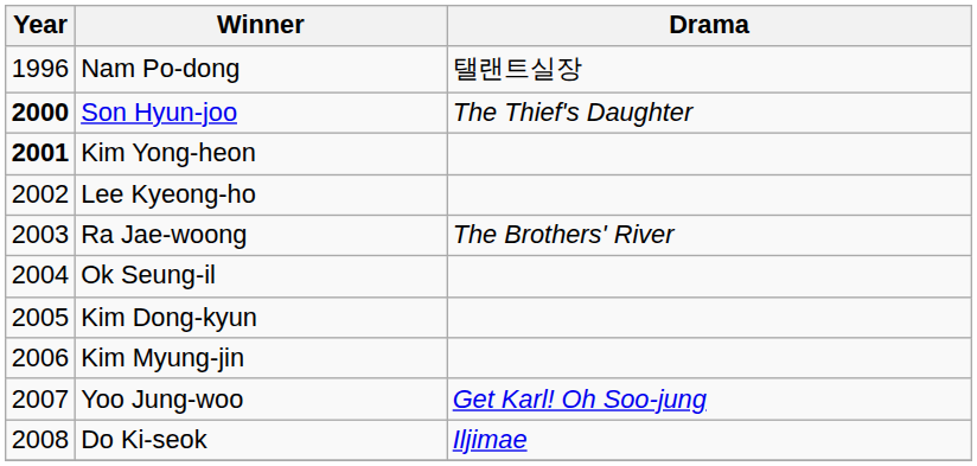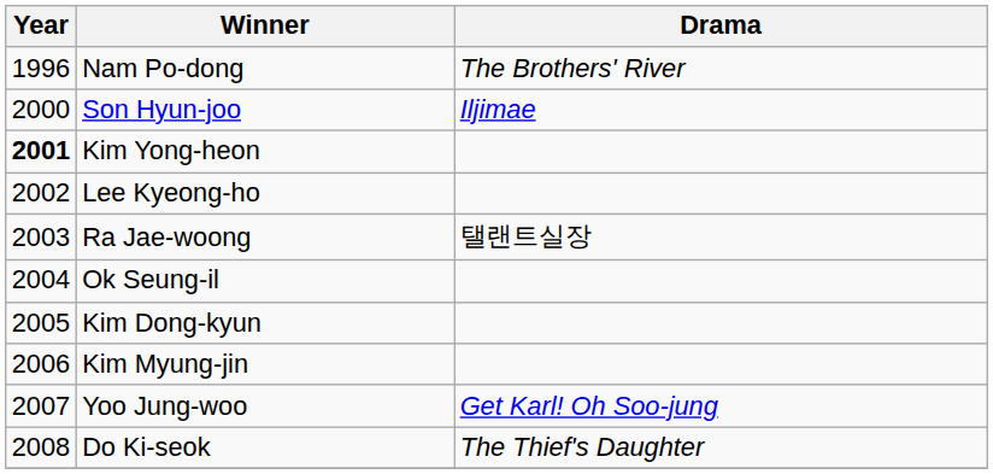Nam Po-dong | Drama: 탤랜트실장 -> The Brothers' River
Son Hyun-joo | Year: bold -> normal
Son Hyun-joo | Drama: The Thief's Daughter -> Iljimae
Ra Jae-woong | Drama: The Brothers' River -> 탤랜트실장
Do Ki-seok | Drama: Iljimae -> The Thief's Daughter
